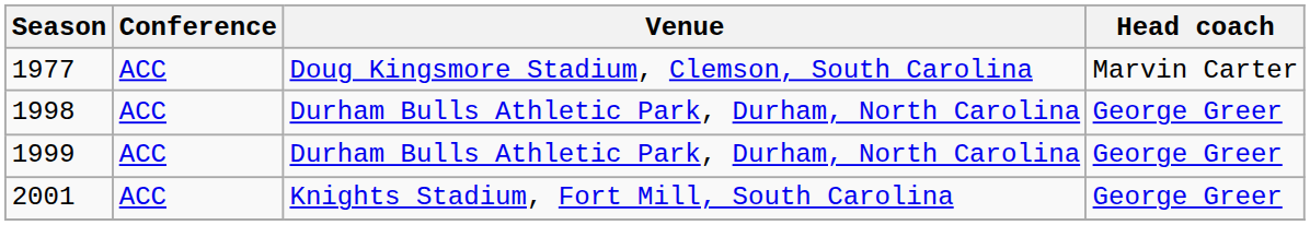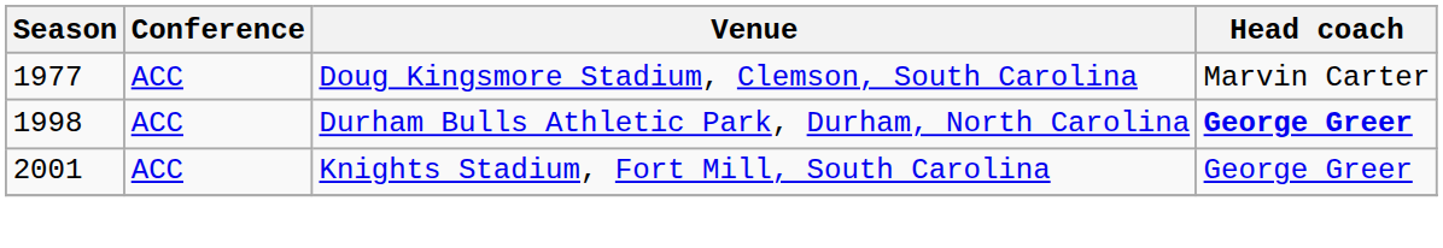1998 | Head coach: normal -> bold
- row: 1999 | ACC | Durham Bulls Athletic Park, Durham, North Carolina | George Greer
